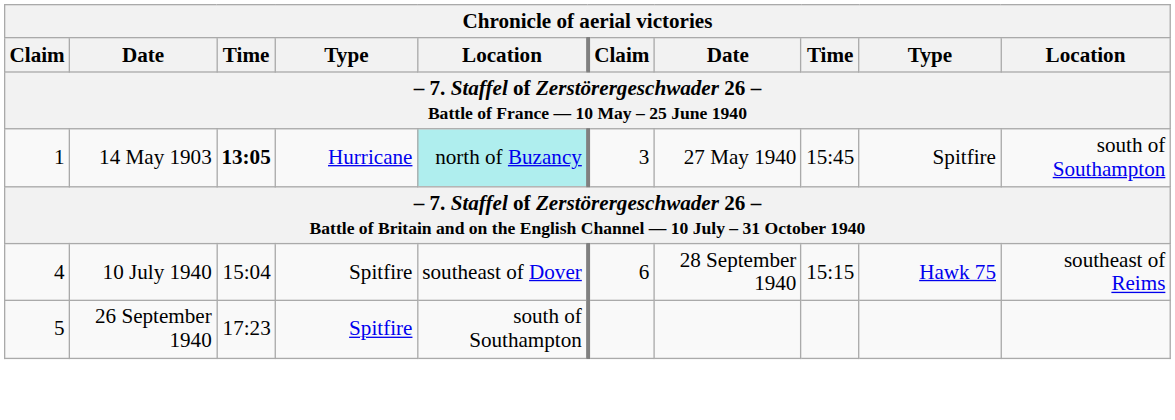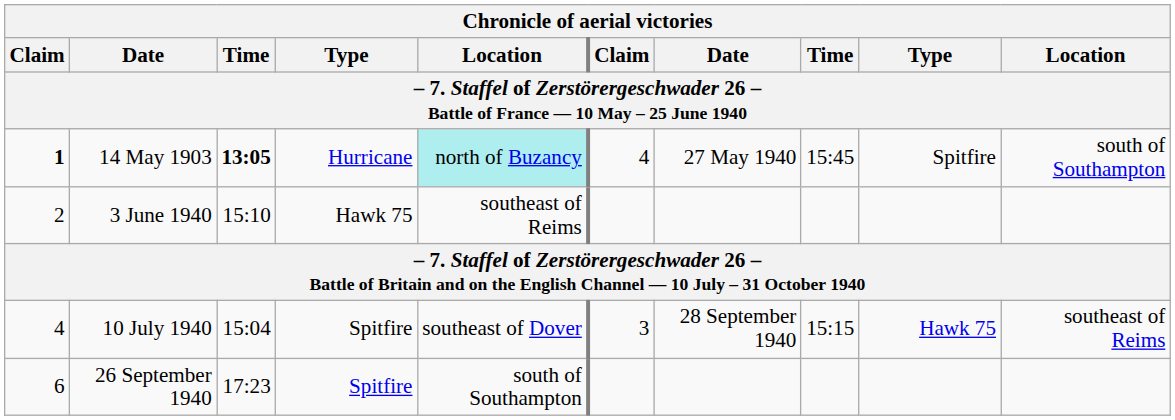14 May 1903 | column 1: normal -> bold
14 May 1903 | column 6: 3 -> 4
+ row: 2 | 3 June 1940 | 15:10 | Hawk 75 | southeast of Reims
10 July 1940 | column 6: 6 -> 3
26 September 1940 | column 1: 5 -> 6
